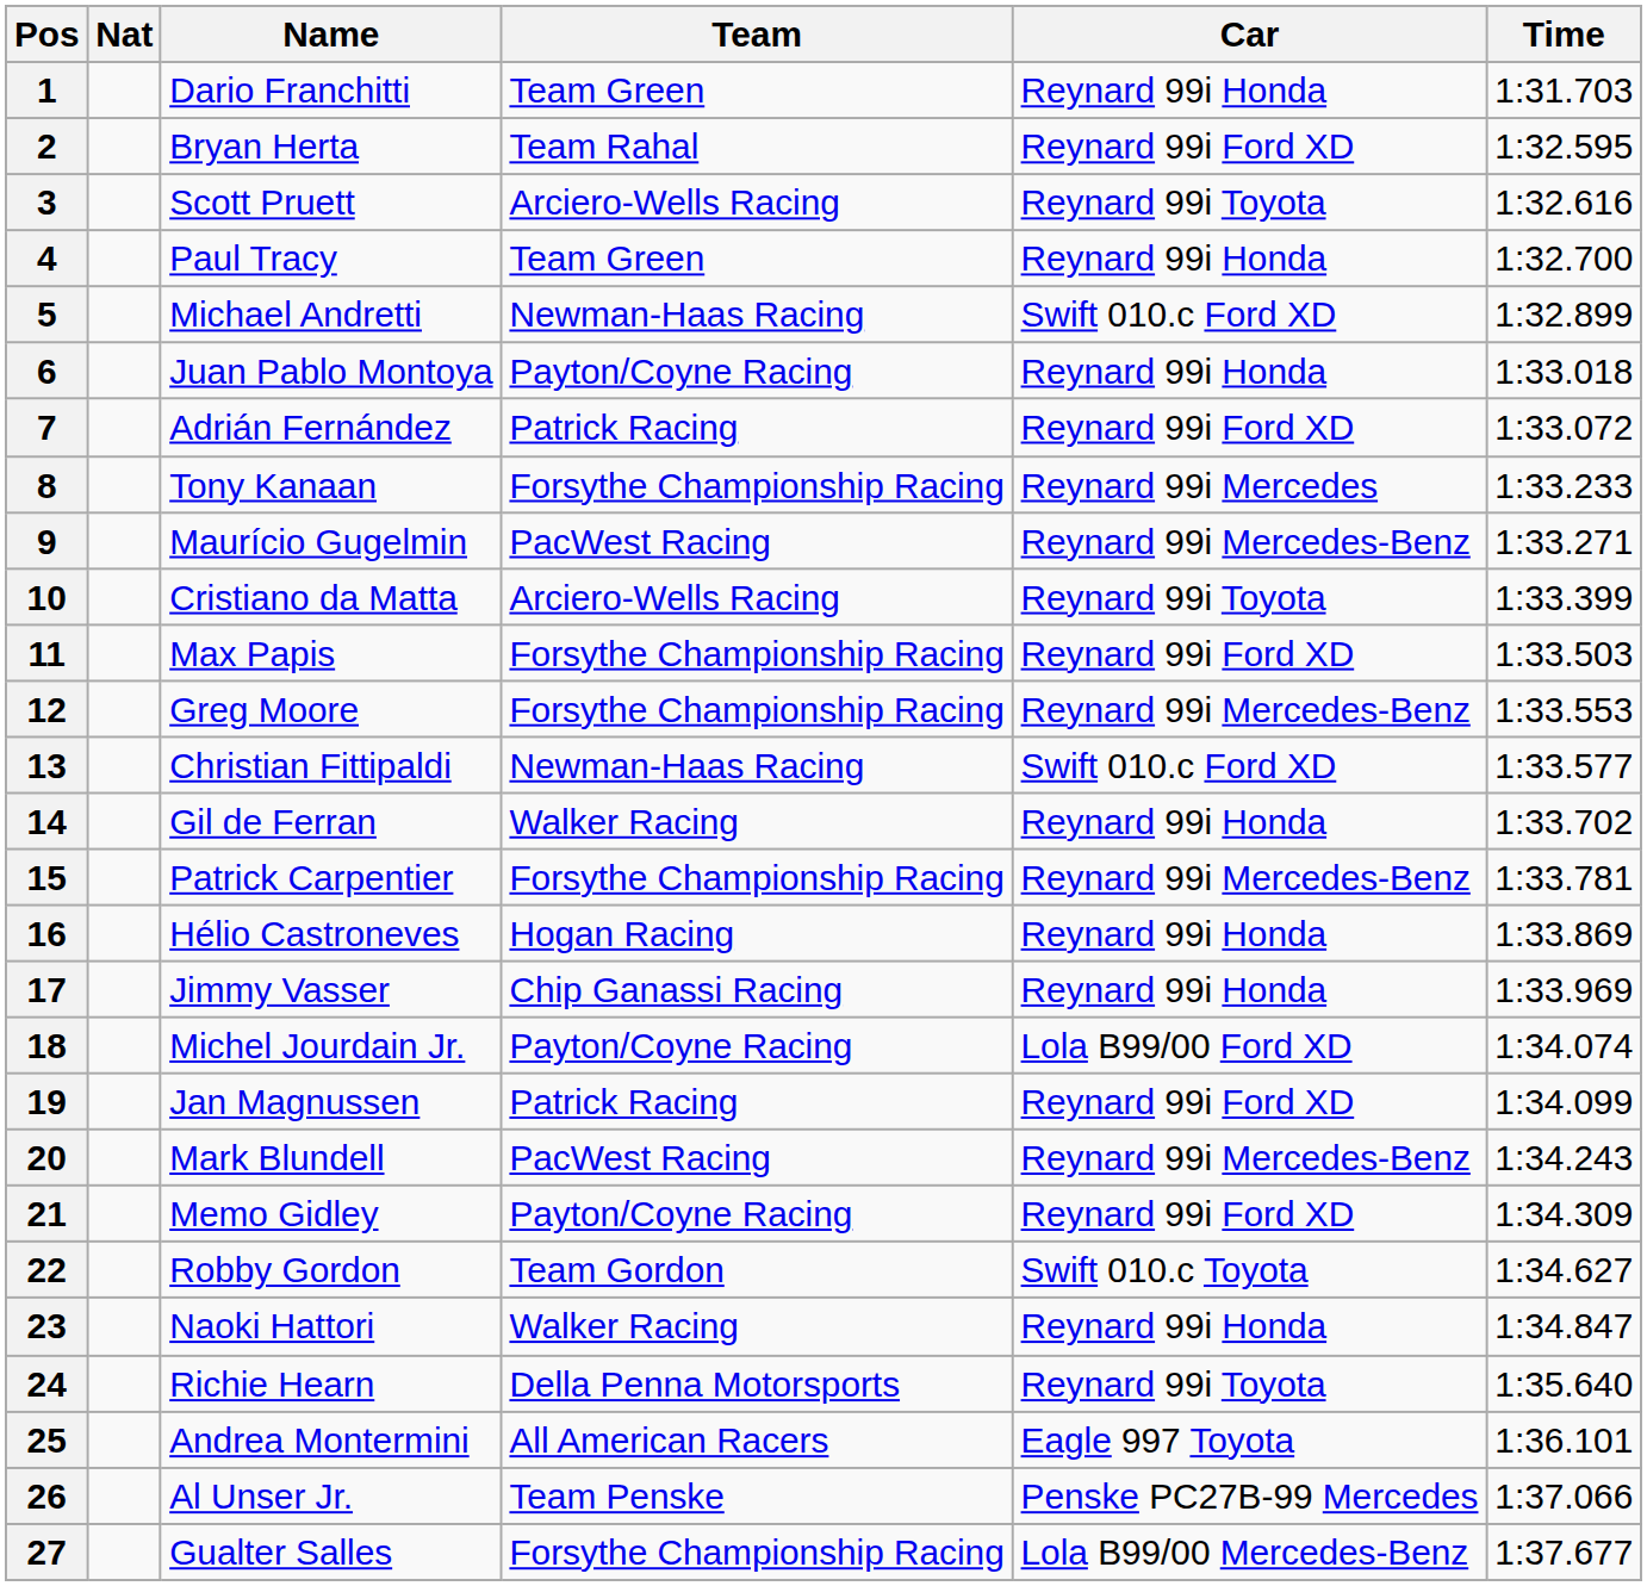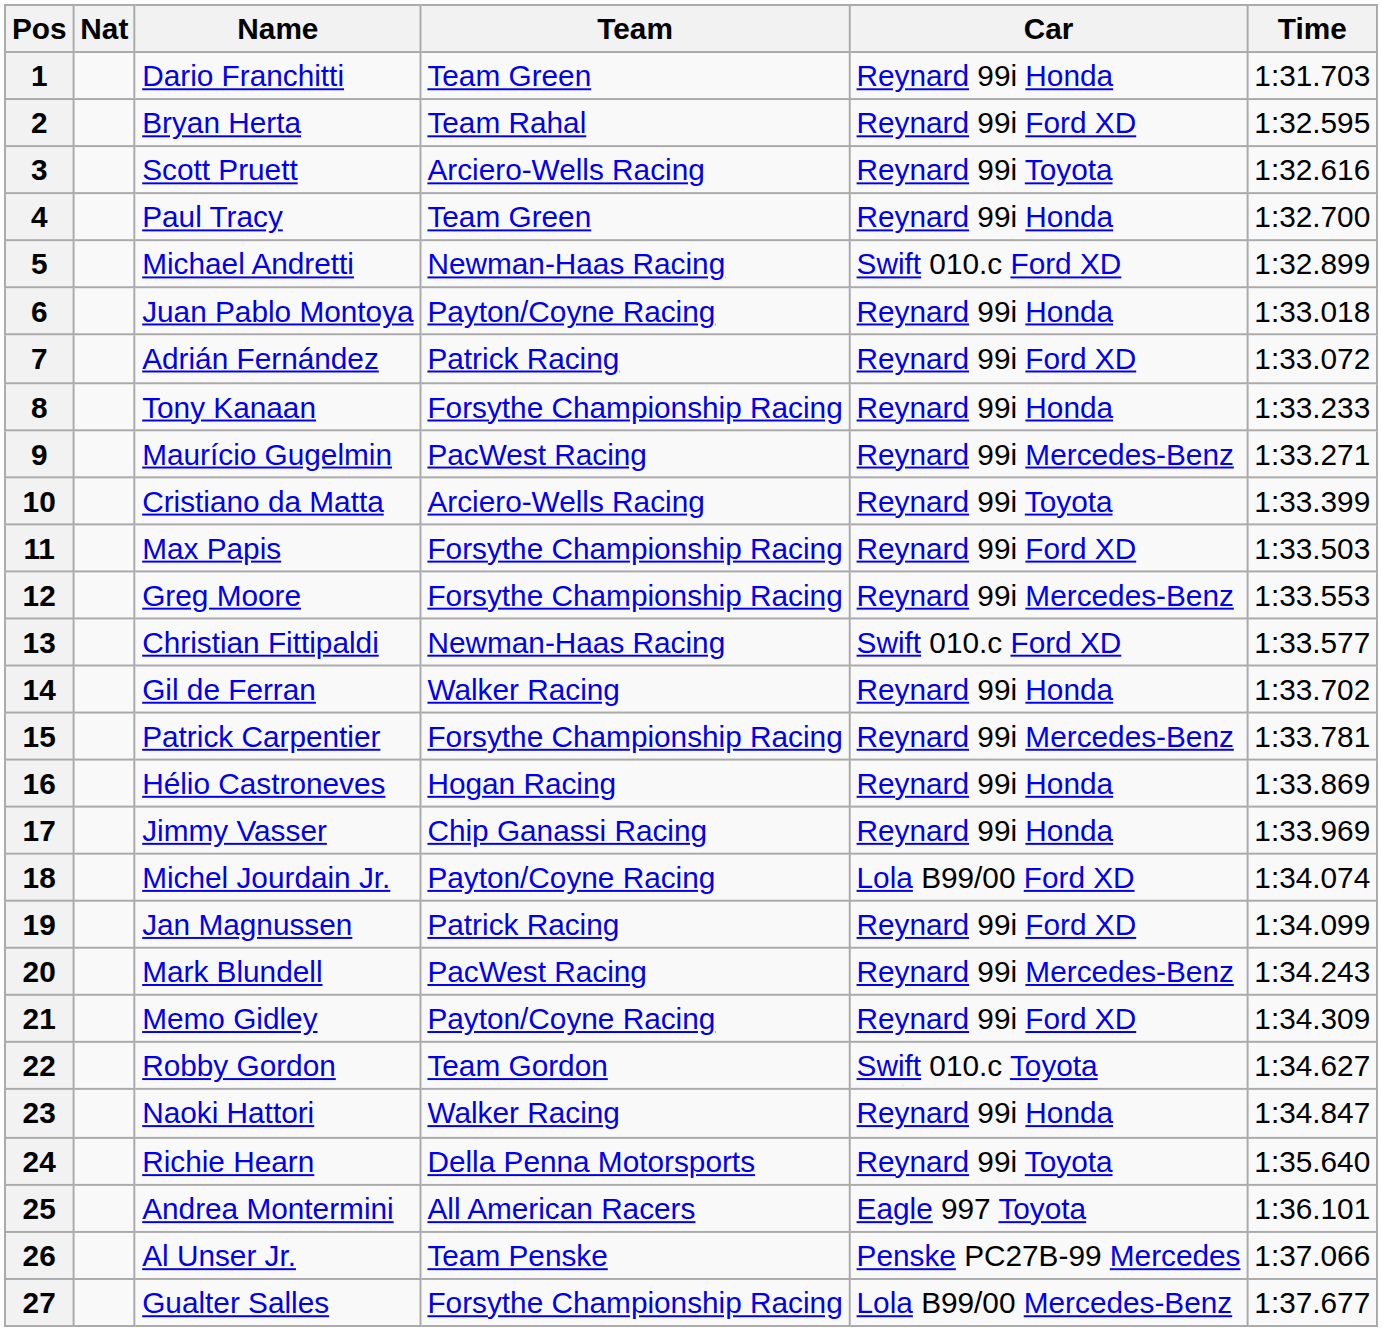8 | Car: Reynard 99i Mercedes -> Reynard 99i Honda
